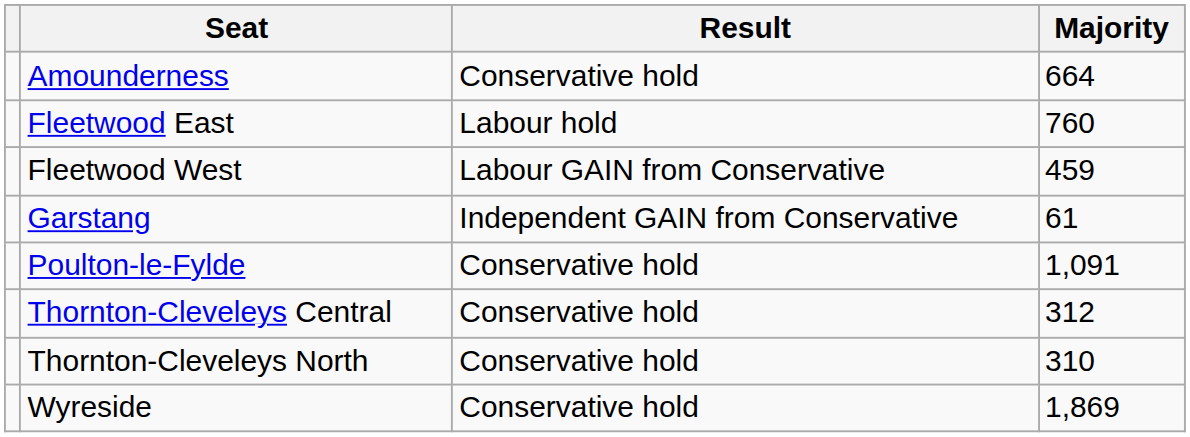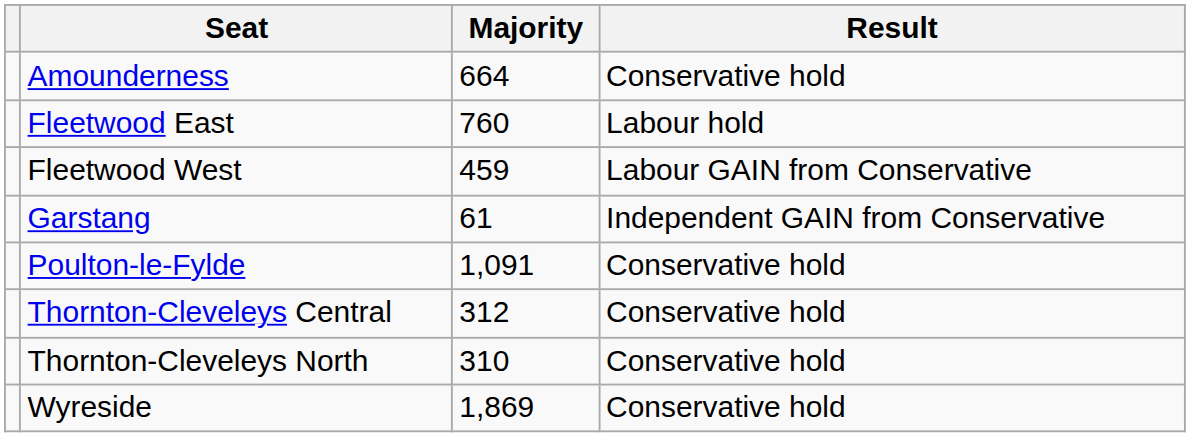columns swapped: Result <-> Majority
